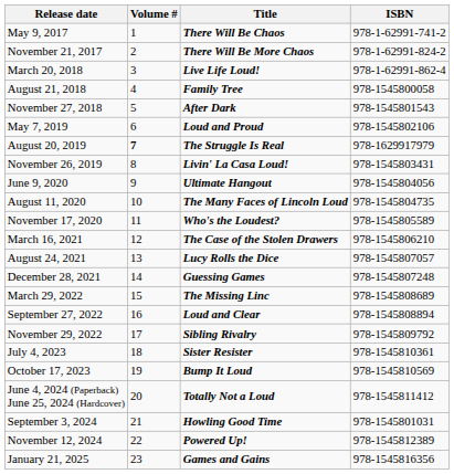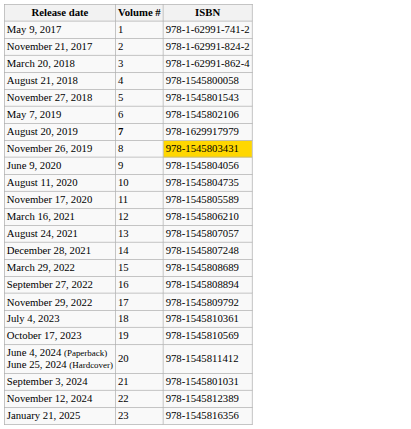- column: Title | There Will Be Chaos | There Will Be More Chaos | Live Life Loud! | Family Tree | After Dark | Loud and Proud | The Struggle Is Real | Livin' La Casa Loud! | Ultimate Hangout | The Many Faces of Lincoln Loud | Who's the Loudest? | The Case of the Stolen Drawers | Lucy Rolls the Dice | Guessing Games | The Missing Linc | Loud and Clear | Sibling Rivalry | Sister Resister | Bump It Loud | Totally Not a Loud | Howling Good Time | Powered Up! | Games and Gains
November 26, 2019 | ISBN: no background -> gold background
